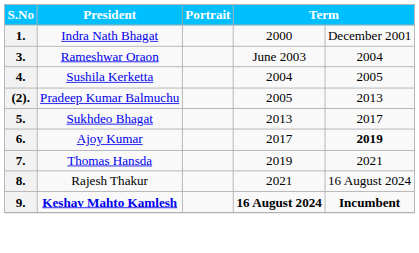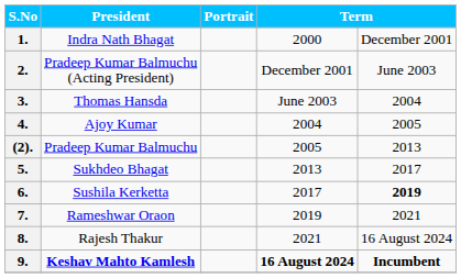+ row: 2. | Pradeep Kumar Balmuchu (Acting President) | December 2001 | June 2003
3. | President: Rameshwar Oraon -> Thomas Hansda
4. | President: Sushila Kerketta -> Ajoy Kumar
6. | President: Ajoy Kumar -> Sushila Kerketta
7. | President: Thomas Hansda -> Rameshwar Oraon
